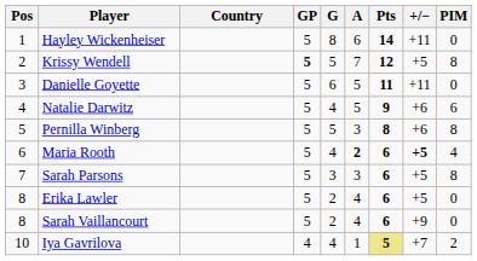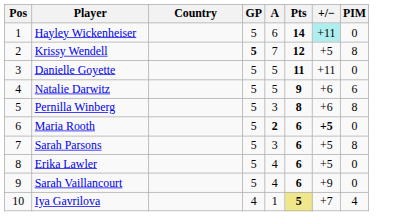- column: G | 8 | 5 | 6 | 4 | 5 | 4 | 3 | 2 | 2 | 4
Hayley Wickenheiser | +/−: no background -> paleturquoise background
Maria Rooth | PIM: 4 -> 0
Sarah Vaillancourt | Pos: 8 -> 9
Iya Gavrilova | PIM: 2 -> 4
